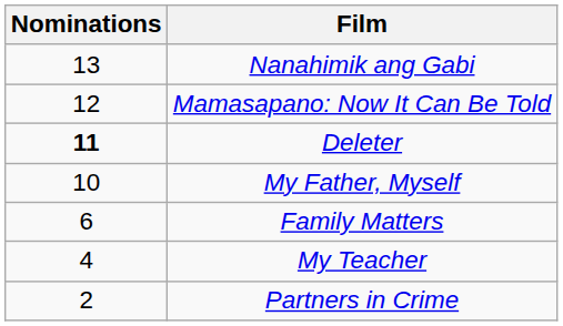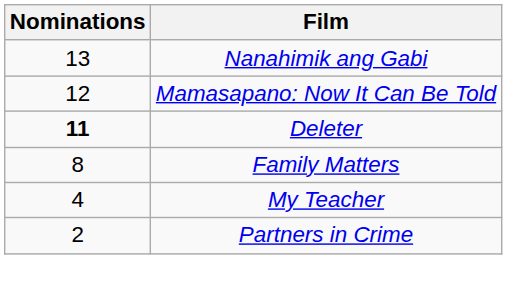- row: 10 | My Father, Myself
Family Matters | Nominations: 6 -> 8
